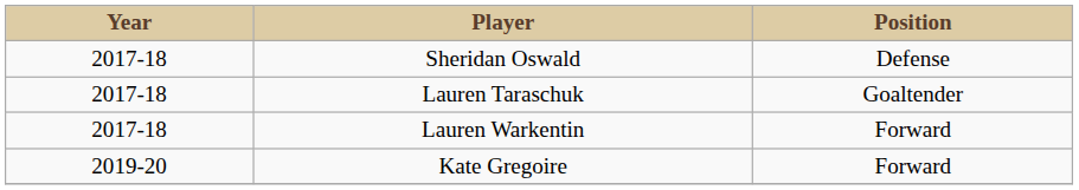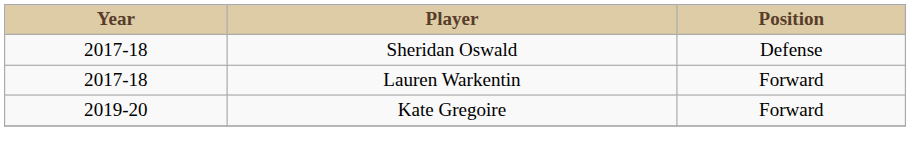- row: 2017-18 | Lauren Taraschuk | Goaltender
